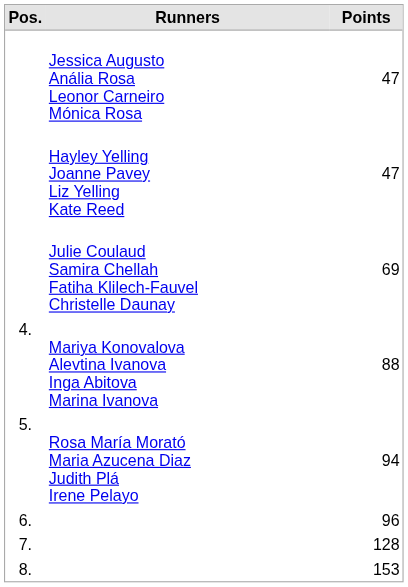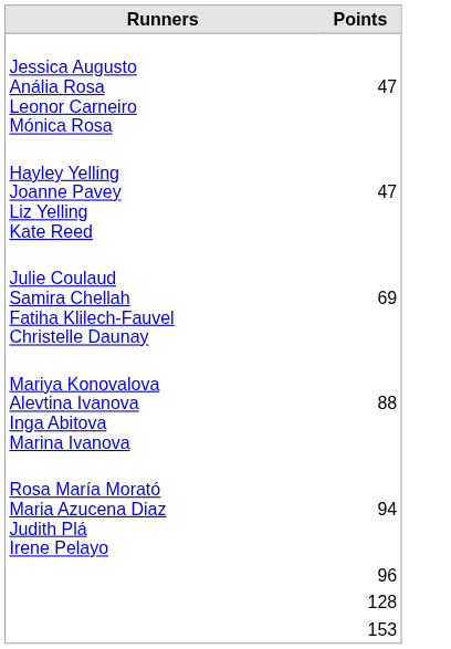- column: Pos. | 4. | 5. | 6. | 7. | 8.
